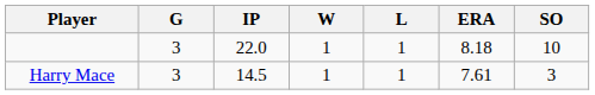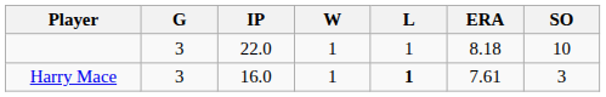Harry Mace | IP: 14.5 -> 16.0
Harry Mace | L: normal -> bold
